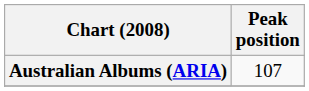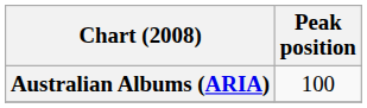Australian Albums (ARIA) | Peak position: 107 -> 100
